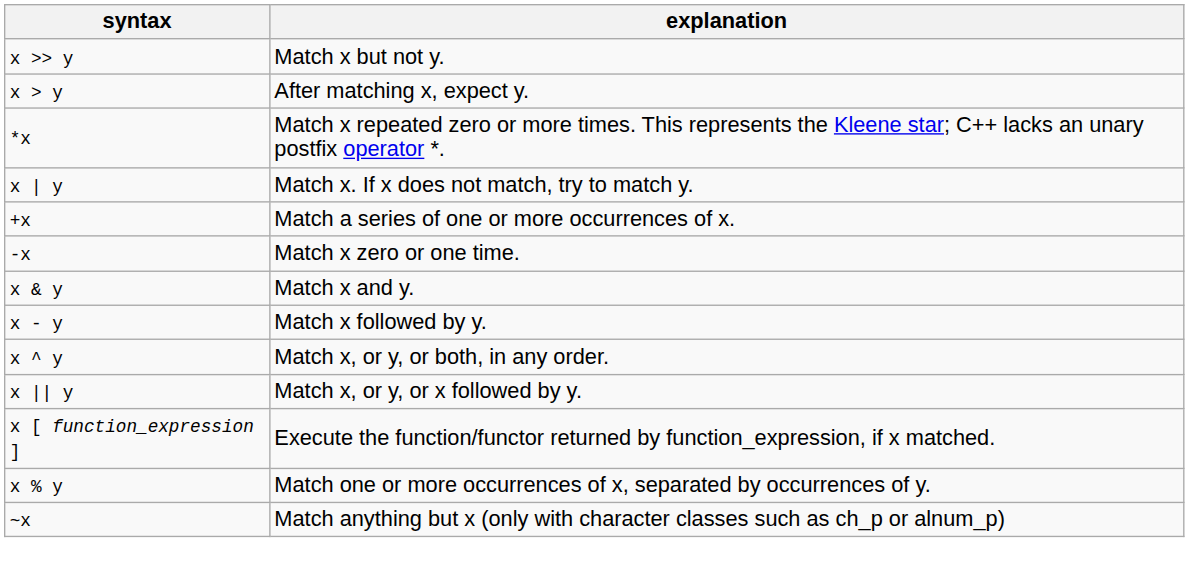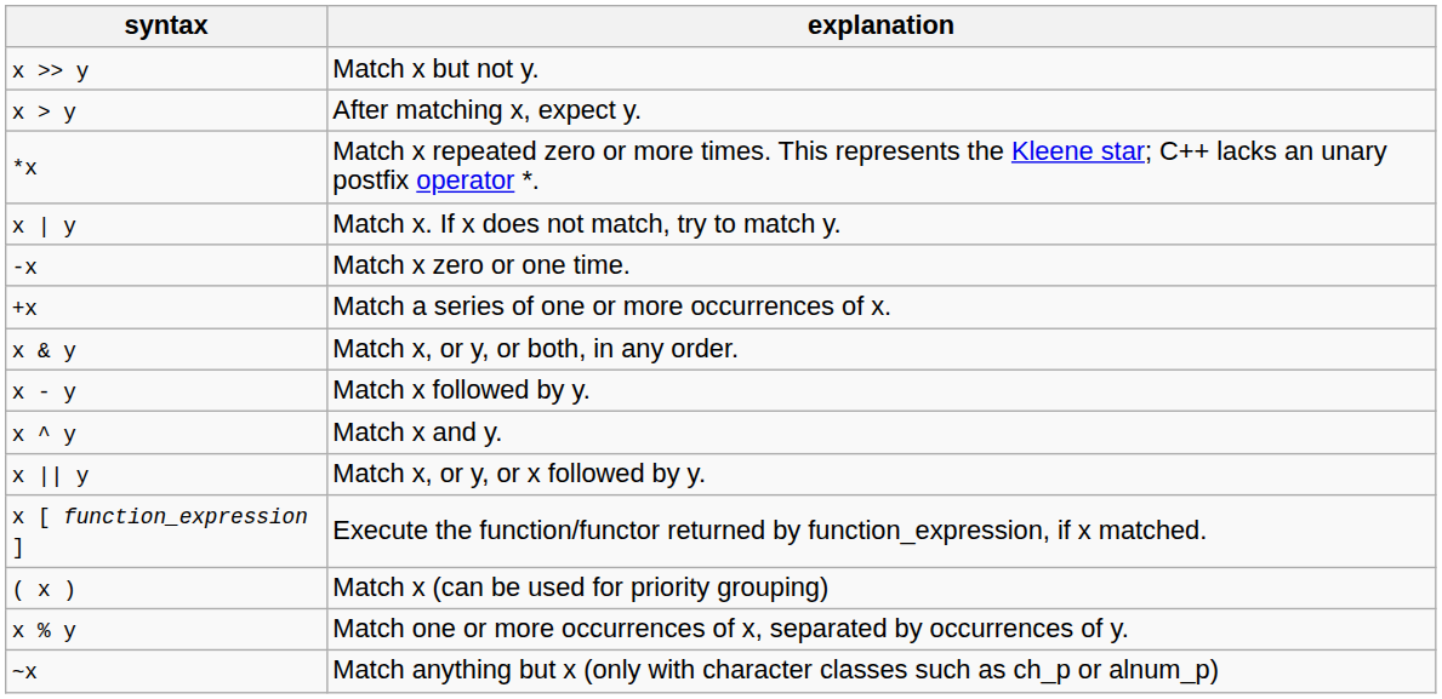rows swapped: +x <-> -x
x & y | explanation: Match x and y. -> Match x, or y, or both, in any order.
x ^ y | explanation: Match x, or y, or both, in any order. -> Match x and y.
+ row: ( x ) | Match x (can be used for priority grouping)
